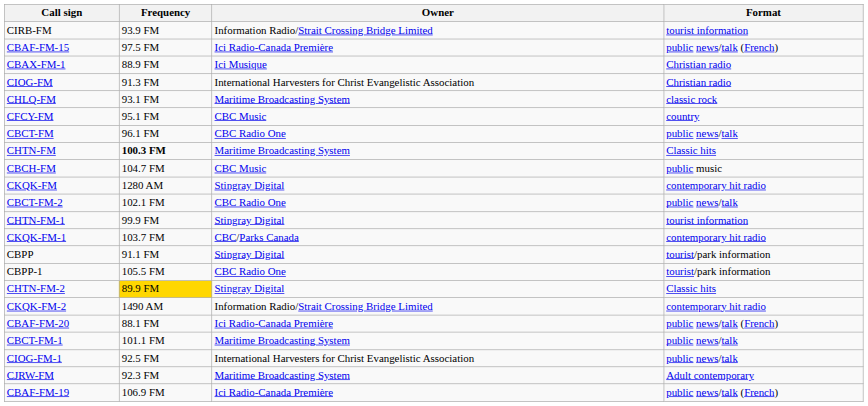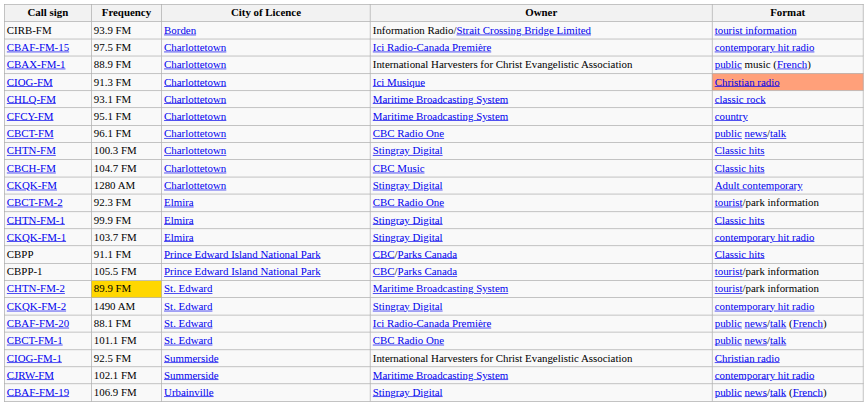+ column: City of Licence | Borden | Charlottetown | Charlottetown | Charlottetown | Charlottetown | Charlottetown | Charlottetown | Charlottetown | Charlottetown | Charlottetown | Elmira | Elmira | Elmira | Prince Edward Island National Park | Prince Edward Island National Park | St. Edward | St. Edward | St. Edward | St. Edward | Summerside | Summerside | Urbainville
CBAF-FM-15 | Format: public news/talk (French) -> contemporary hit radio
CBAX-FM-1 | Owner: Ici Musique -> International Harvesters for Christ Evangelistic Association
CBAX-FM-1 | Format: Christian radio -> public music (French)
CIOG-FM | Owner: International Harvesters for Christ Evangelistic Association -> Ici Musique
CIOG-FM | Format: no background -> lightsalmon background
CFCY-FM | Owner: CBC Music -> Maritime Broadcasting System
CHTN-FM | Frequency: bold -> normal
CHTN-FM | Owner: Maritime Broadcasting System -> Stingray Digital
CBCH-FM | Format: public music -> Classic hits
CKQK-FM | Format: contemporary hit radio -> Adult contemporary
CBCT-FM-2 | Frequency: 102.1 FM -> 92.3 FM
CBCT-FM-2 | Format: public news/talk -> tourist/park information
CHTN-FM-1 | Format: tourist information -> Classic hits
CKQK-FM-1 | Owner: CBC/Parks Canada -> Stingray Digital
CBPP | Owner: Stingray Digital -> CBC/Parks Canada
CBPP | Format: tourist/park information -> Classic hits
CBPP-1 | Owner: CBC Radio One -> CBC/Parks Canada
CHTN-FM-2 | Owner: Stingray Digital -> Maritime Broadcasting System
CHTN-FM-2 | Format: Classic hits -> tourist/park information
CKQK-FM-2 | Owner: Information Radio/Strait Crossing Bridge Limited -> Stingray Digital
CBCT-FM-1 | Owner: Maritime Broadcasting System -> CBC Radio One
CIOG-FM-1 | Format: public news/talk -> Christian radio
CJRW-FM | Frequency: 92.3 FM -> 102.1 FM
CJRW-FM | Format: Adult contemporary -> contemporary hit radio
CBAF-FM-19 | Owner: Ici Radio-Canada Première -> Stingray Digital
